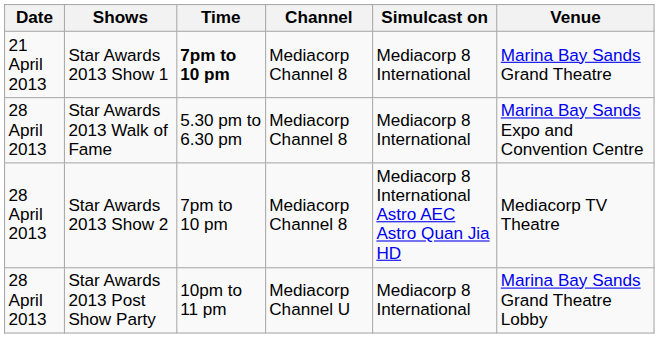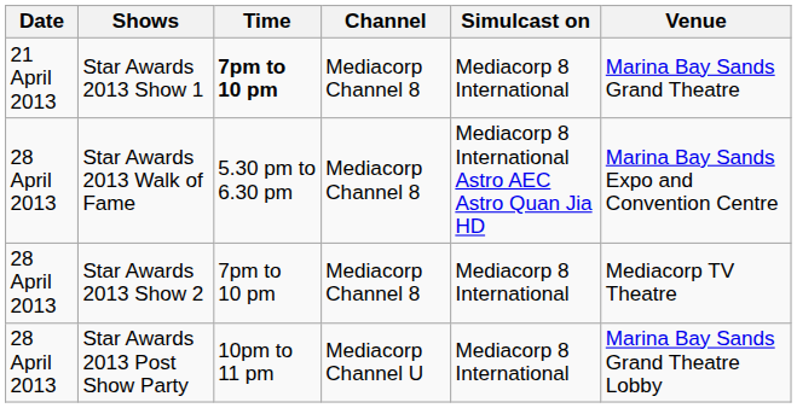Star Awards 2013 Walk of Fame | Simulcast on: Mediacorp 8 International -> Mediacorp 8 International Astro AEC Astro Quan Jia HD
Star Awards 2013 Show 2 | Simulcast on: Mediacorp 8 International Astro AEC Astro Quan Jia HD -> Mediacorp 8 International
